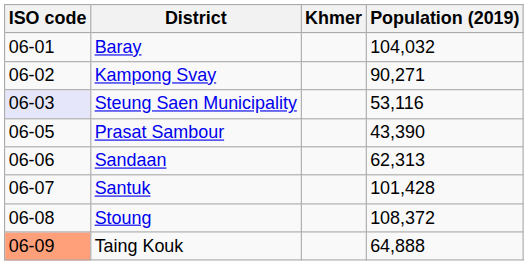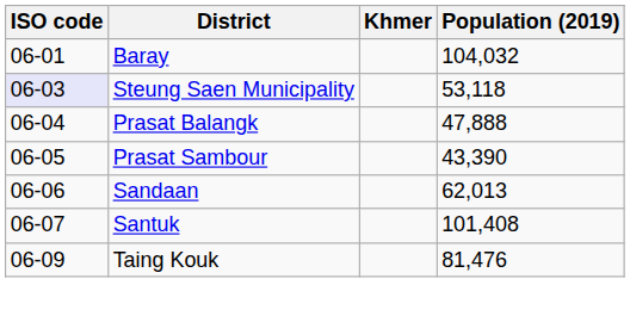- row: 06-02 | Kampong Svay | 90,271
Steung Saen Municipality | Population (2019): 53,116 -> 53,118
+ row: 06-04 | Prasat Balangk | 47,888
Sandaan | Population (2019): 62,313 -> 62,013
Santuk | Population (2019): 101,428 -> 101,408
- row: 06-08 | Stoung | 108,372
Taing Kouk | ISO code: lightsalmon background -> no background
Taing Kouk | Population (2019): 64,888 -> 81,476
